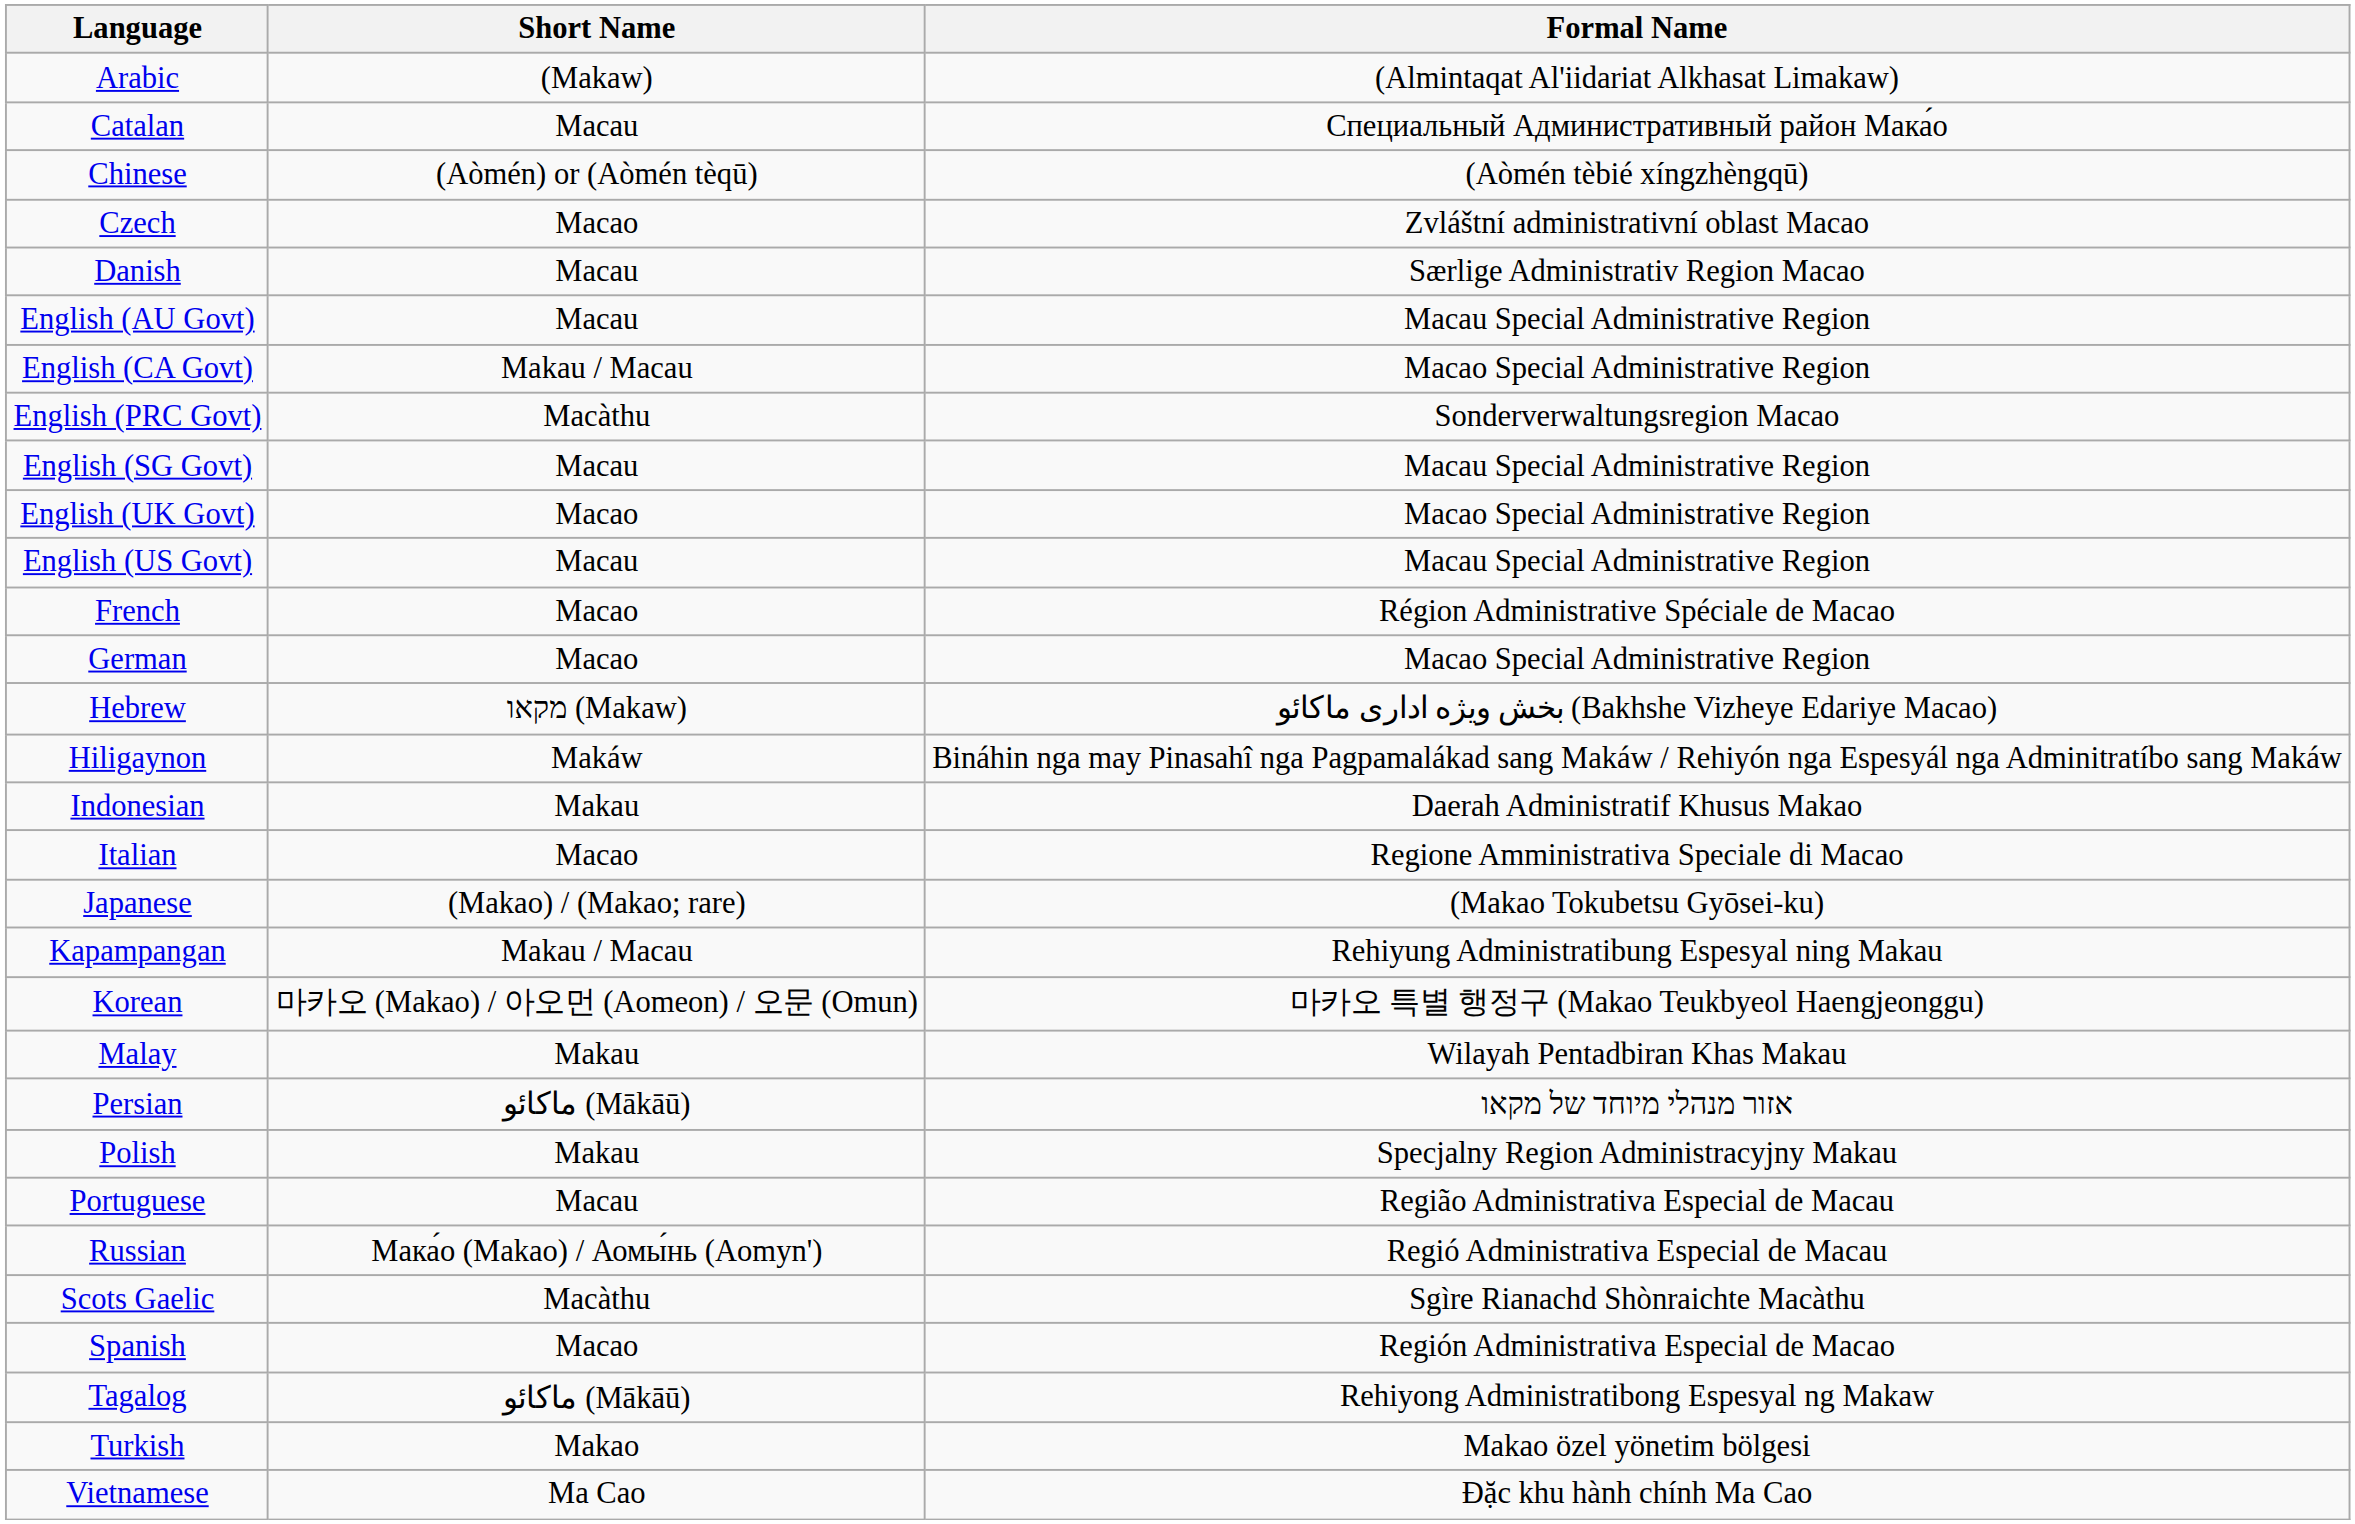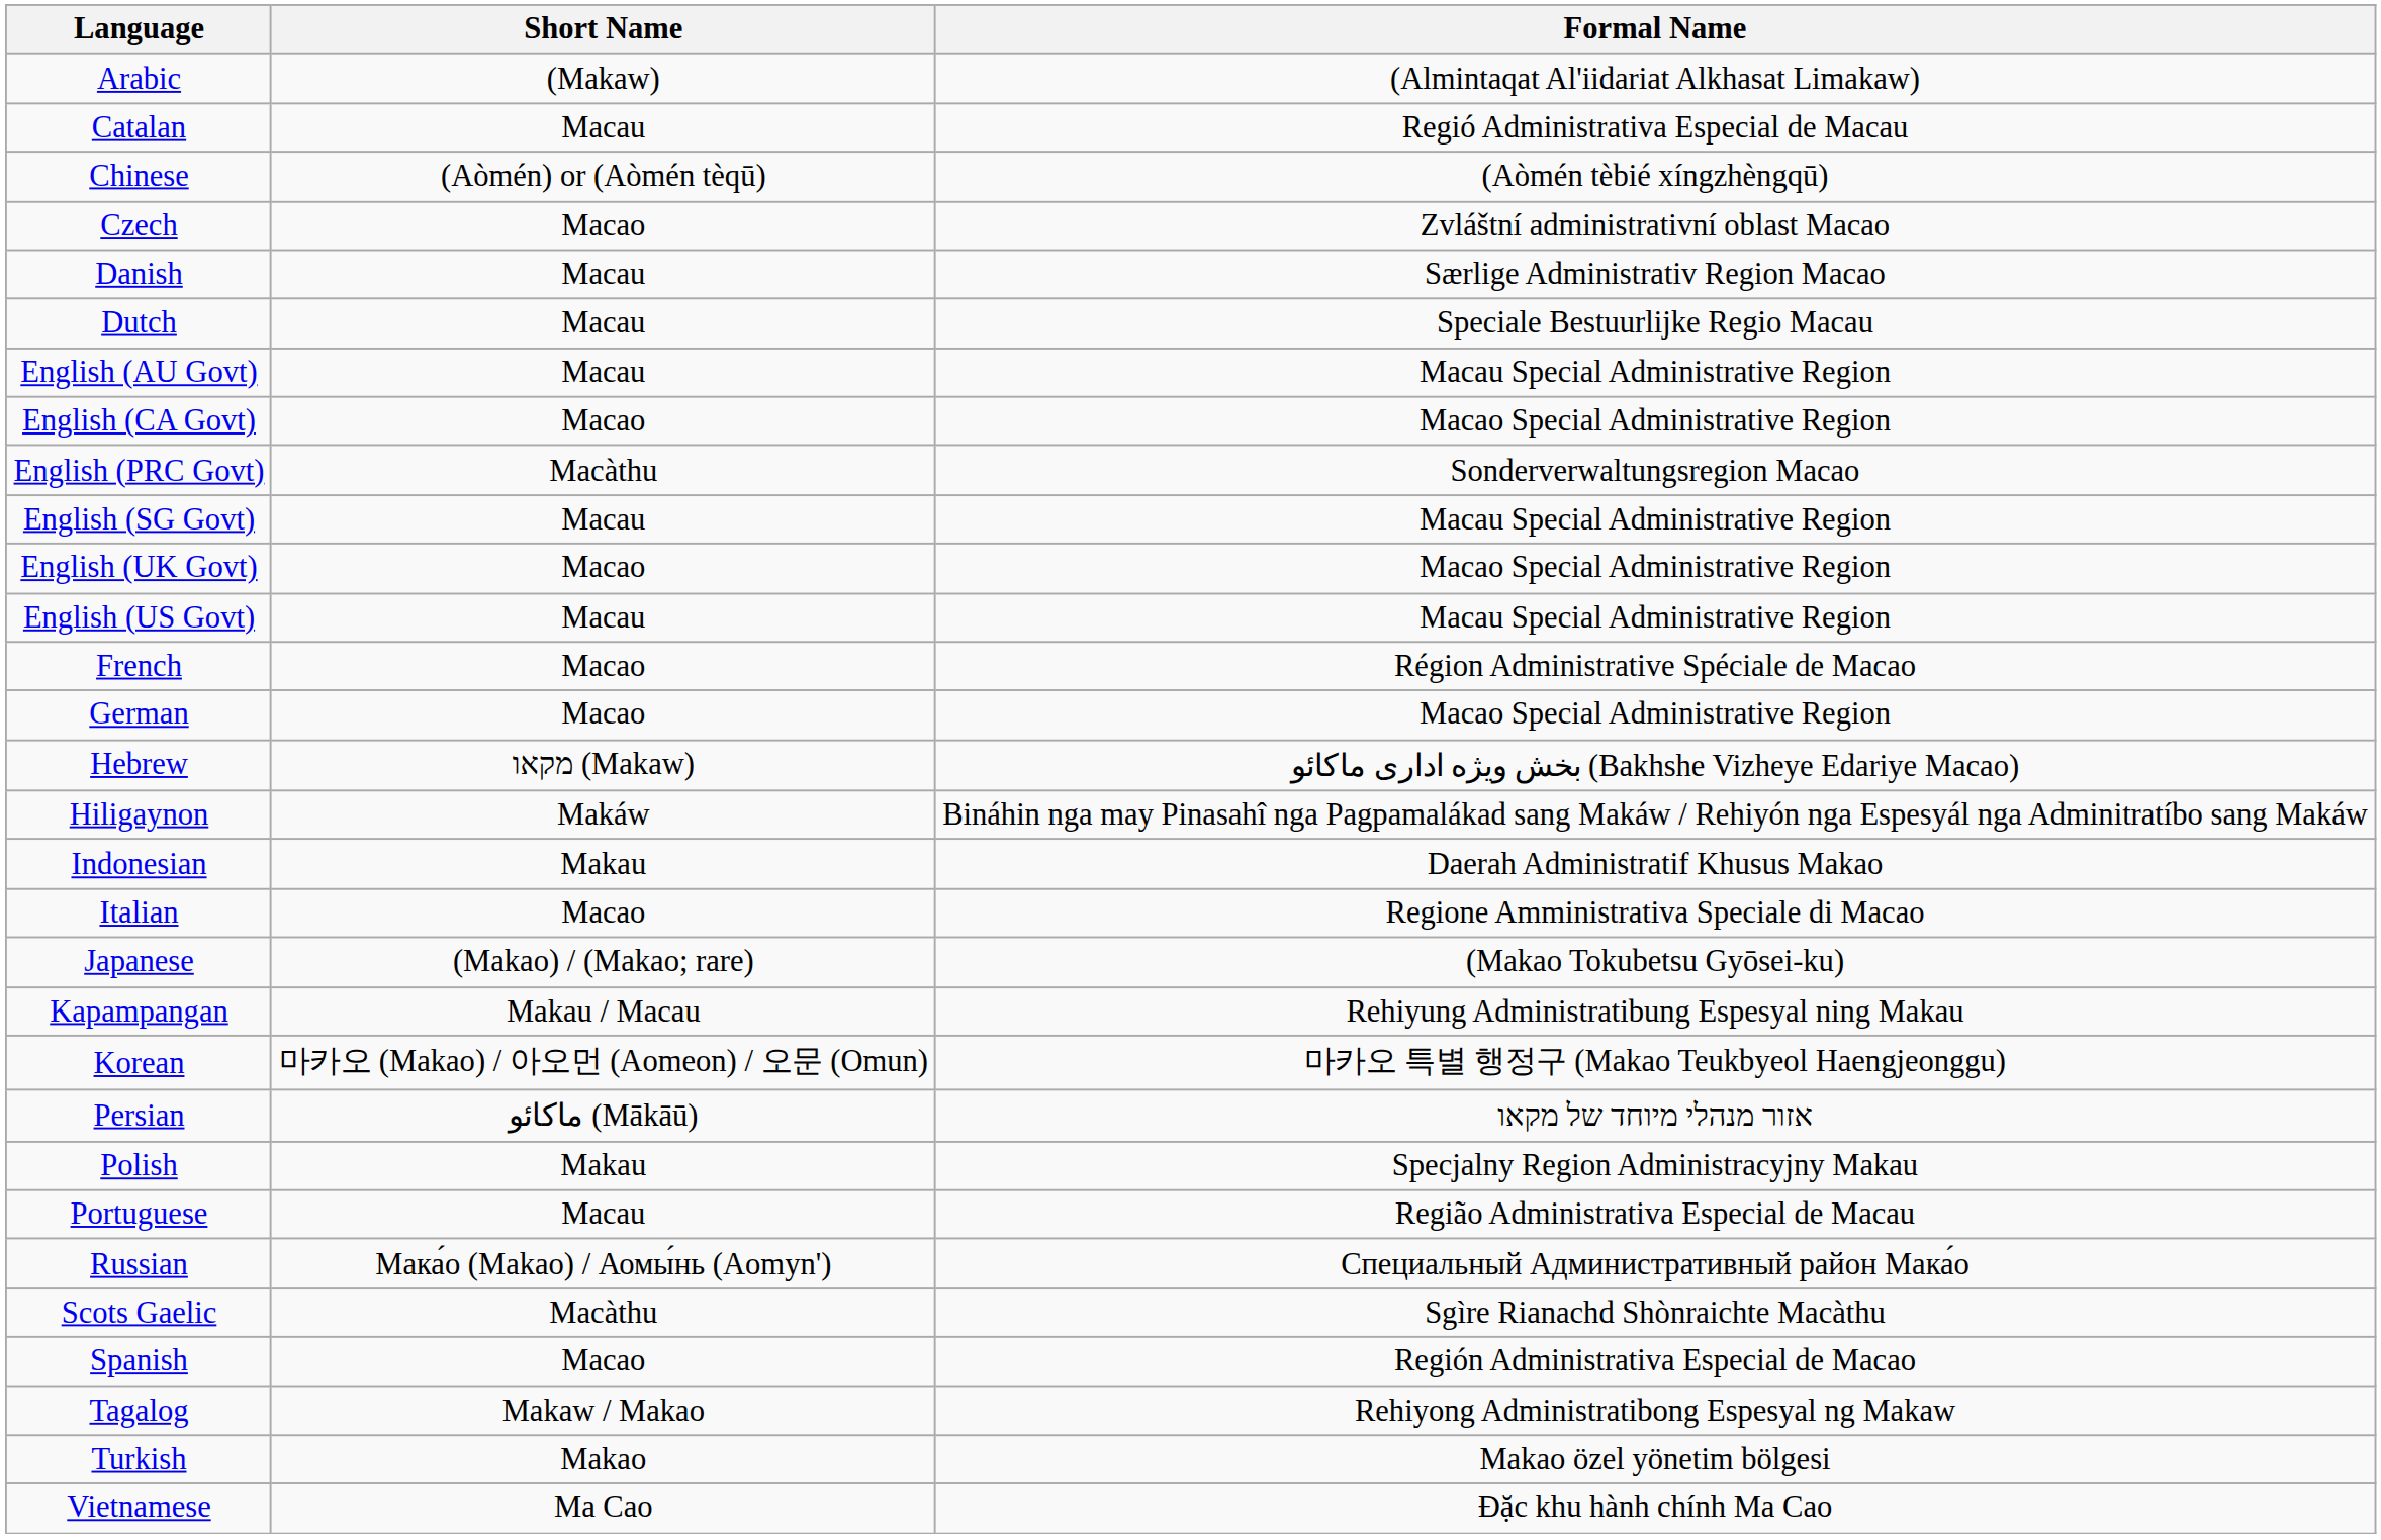Catalan | Formal Name: Специальный Административный район Мака́о -> Regió Administrativa Especial de Macau
+ row: Dutch | Macau | Speciale Bestuurlijke Regio Macau
English (CA Govt) | Short Name: Makau / Macau -> Macao
- row: Malay | Makau | Wilayah Pentadbiran Khas Makau
Russian | Formal Name: Regió Administrativa Especial de Macau -> Специальный Административный район Мака́о
Tagalog | Short Name: ماکائو (Mākāū) -> Makaw / Makao
